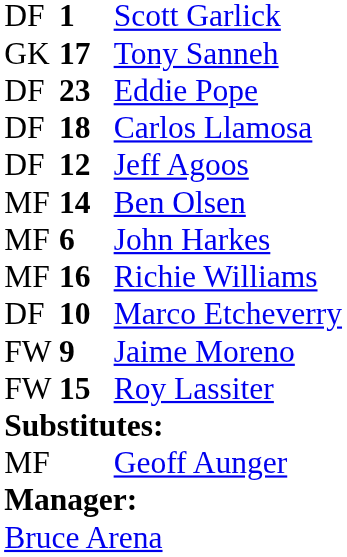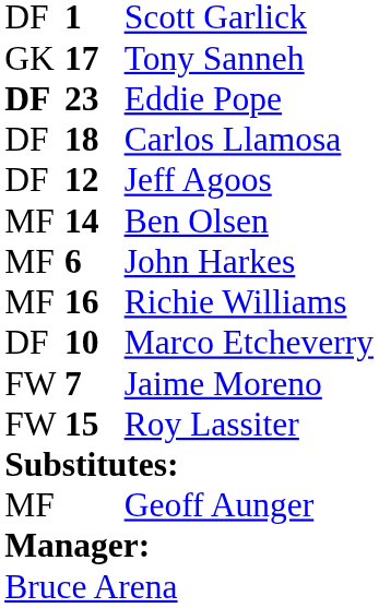Eddie Pope | column 1: normal -> bold
Jaime Moreno | column 2: 9 -> 7
